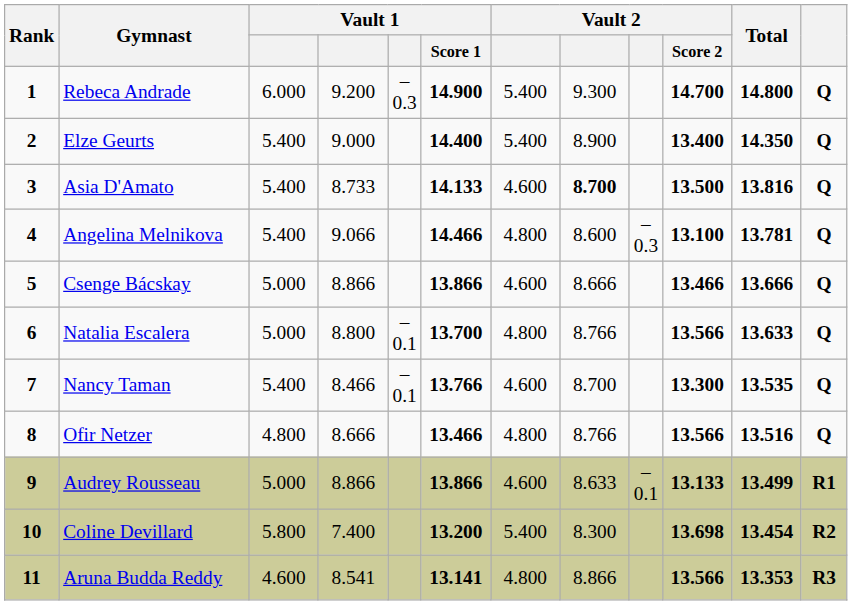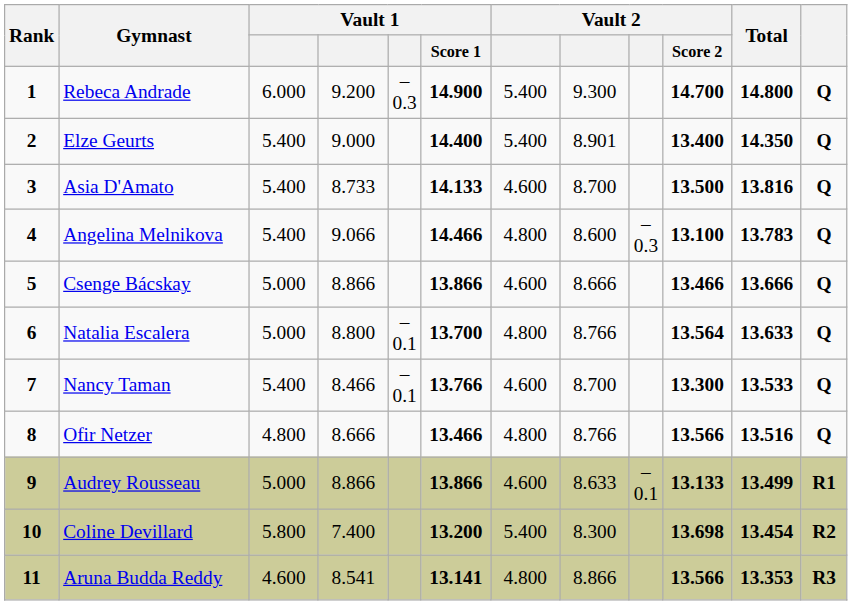Elze Geurts | column 8: 8.900 -> 8.901
Asia D'Amato | column 8: bold -> normal
Angelina Melnikova | Total: 13.781 -> 13.783
Natalia Escalera | Vault 2 / Score 2: 13.566 -> 13.564
Nancy Taman | Total: 13.535 -> 13.533
